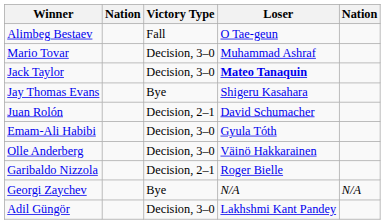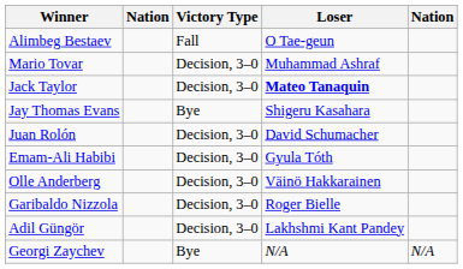Juan Rolón | Victory Type: Decision, 2–1 -> Decision, 3–0
Garibaldo Nizzola | Victory Type: Decision, 2–1 -> Decision, 3–0
rows swapped: Adil Güngör <-> Georgi Zaychev
